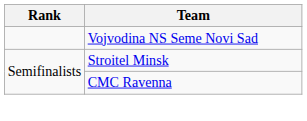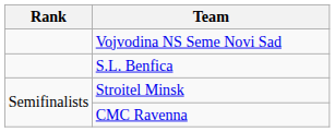+ row: S.L. Benfica
